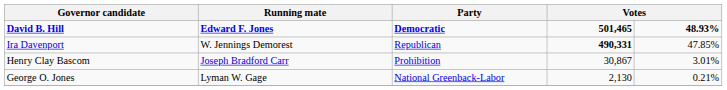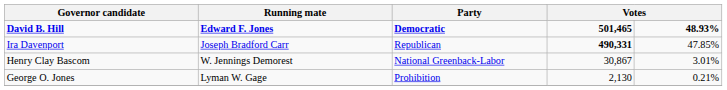Ira Davenport | Running mate: W. Jennings Demorest -> Joseph Bradford Carr
Henry Clay Bascom | Running mate: Joseph Bradford Carr -> W. Jennings Demorest
Henry Clay Bascom | Party: Prohibition -> National Greenback-Labor
George O. Jones | Party: National Greenback-Labor -> Prohibition
